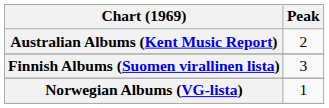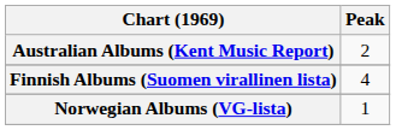Finnish Albums (Suomen virallinen lista) | Peak: 3 -> 4
